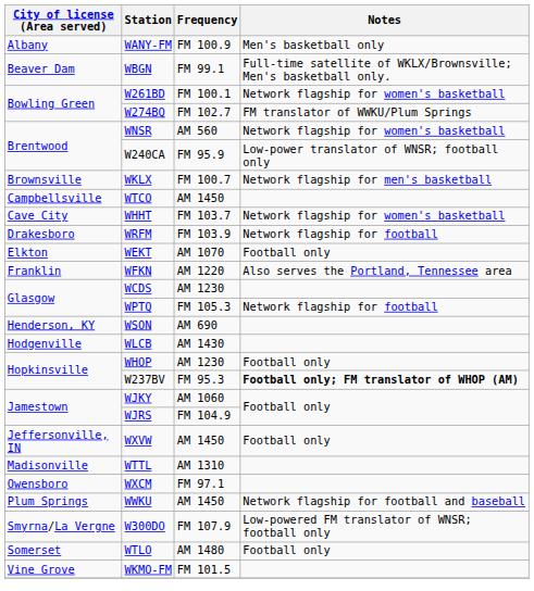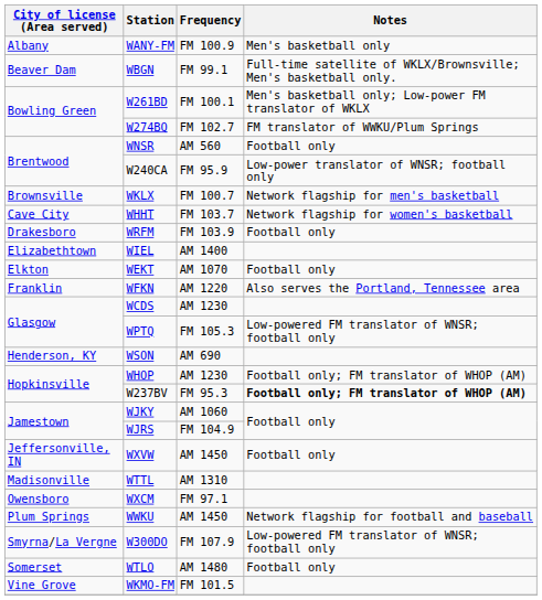W261BD | Notes: Network flagship for women's basketball -> Men's basketball only; Low-power FM translator of WKLX
WNSR | Notes: Network flagship for women's basketball -> Football only
- row: Campbellsville | WTCO | AM 1450
WRFM | Notes: Network flagship for football -> Football only
+ row: Elizabethtown | WIEL | AM 1400
WPTQ | Notes: Network flagship for football -> Low-powered FM translator of WNSR; football only
- row: Hodgenville | WLCB | AM 1430
WHOP | Notes: Football only -> Football only; FM translator of WHOP (AM)
